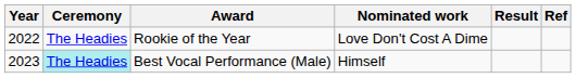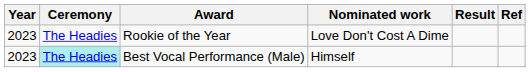Rookie of the Year | Year: 2022 -> 2023
